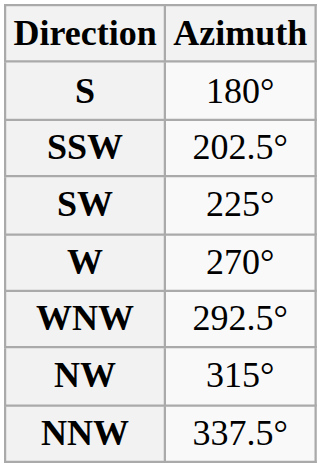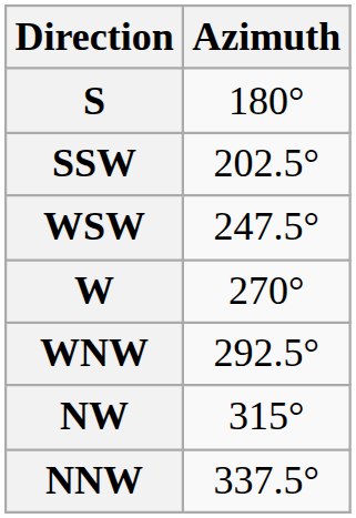- row: SW | 225°
+ row: WSW | 247.5°
